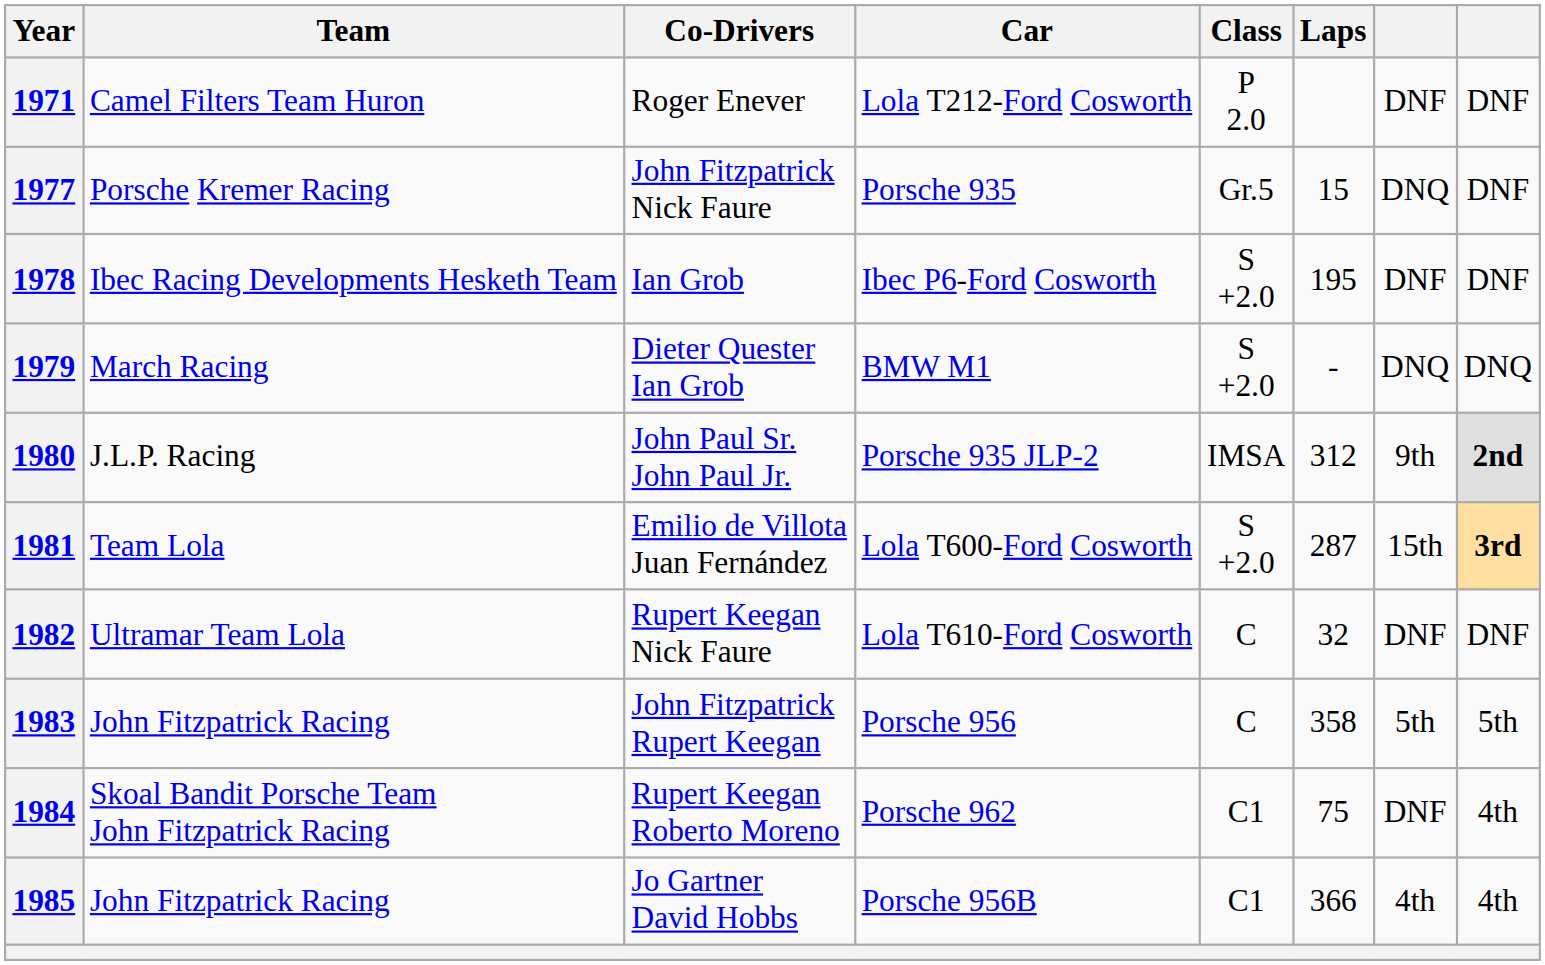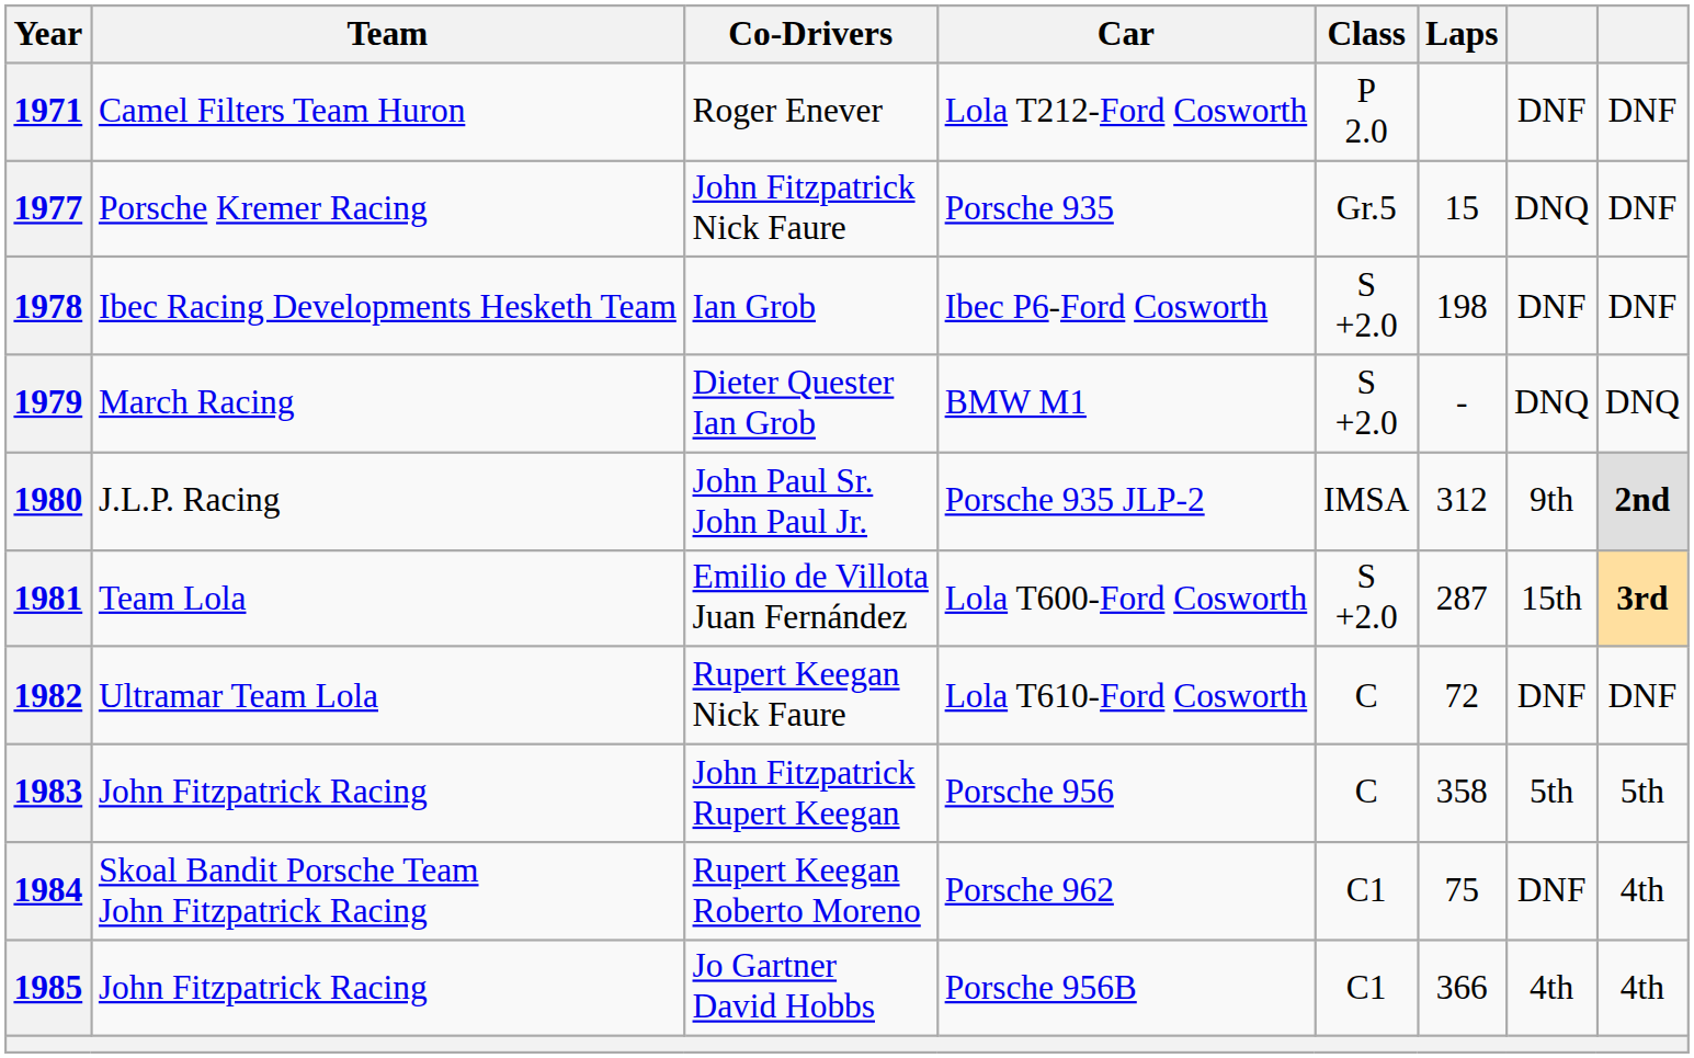1978 | Laps: 195 -> 198
1982 | Laps: 32 -> 72
